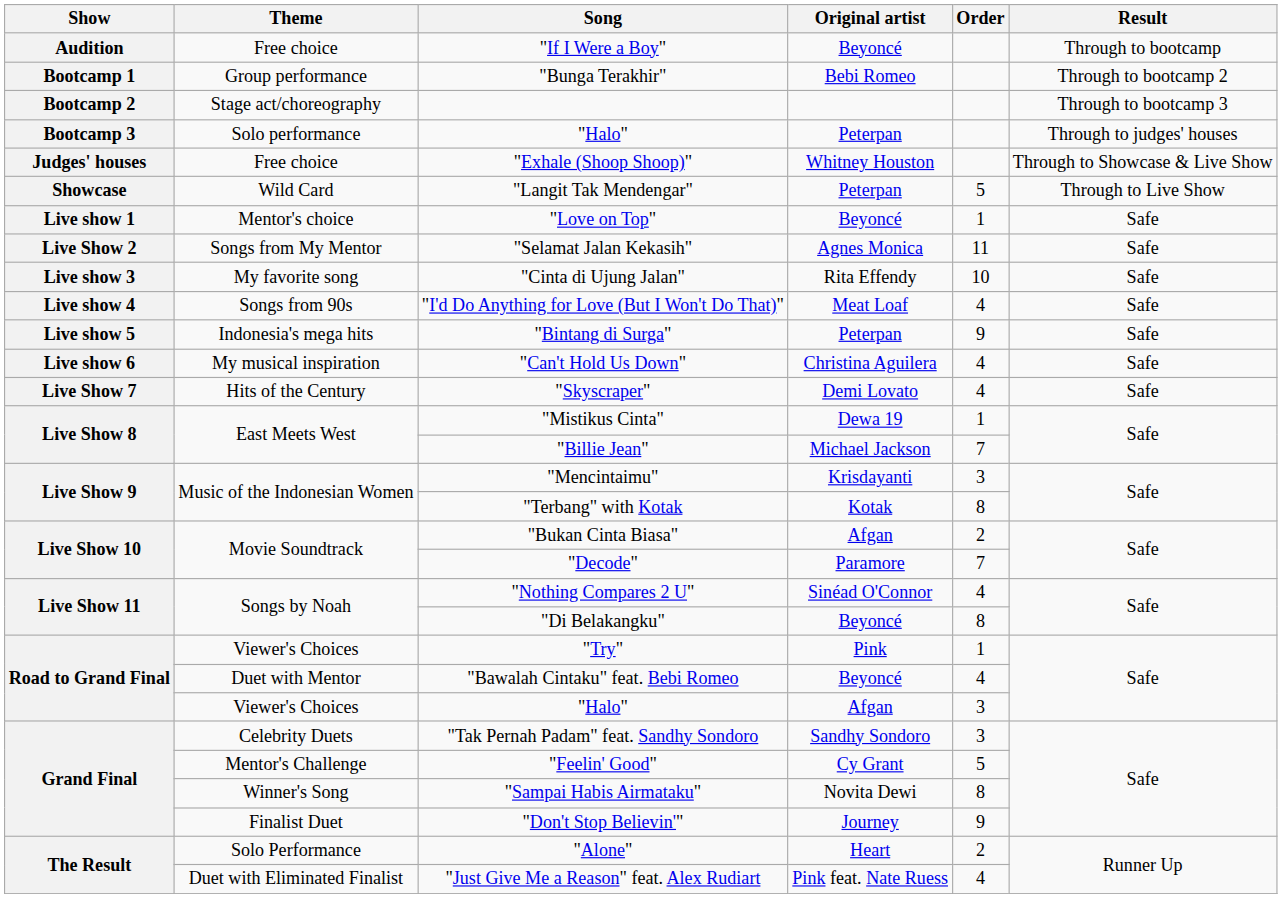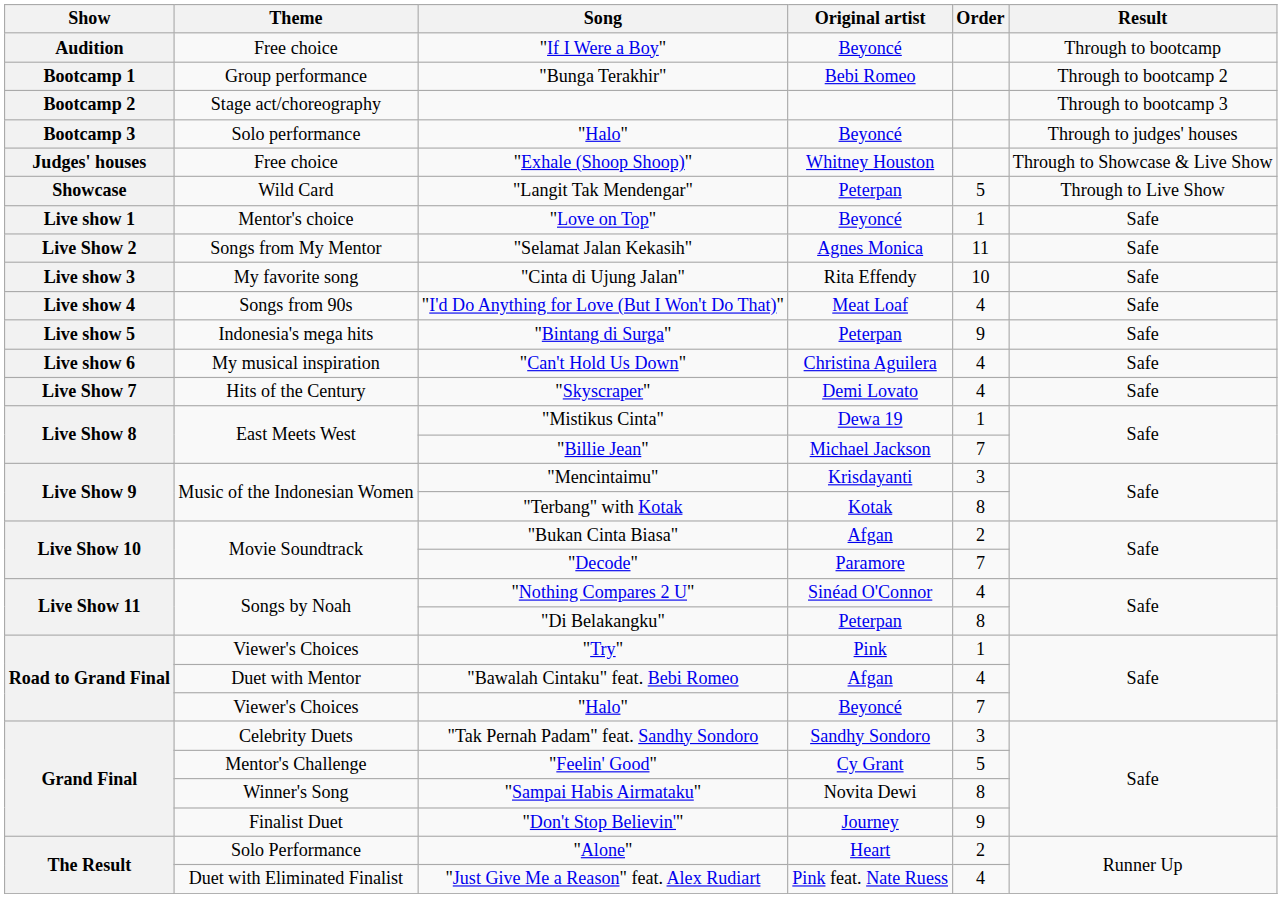Solo performance / "Halo" | Original artist: Peterpan -> Beyoncé
"Di Belakangku" | Original artist: Beyoncé -> Peterpan
"Bawalah Cintaku" feat. Bebi Romeo | Original artist: Beyoncé -> Afgan
Viewer's Choices / "Halo" | Original artist: Afgan -> Beyoncé
Viewer's Choices / "Halo" | Order: 3 -> 7
